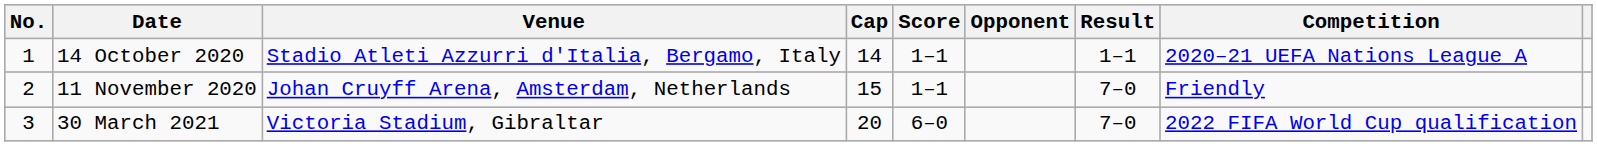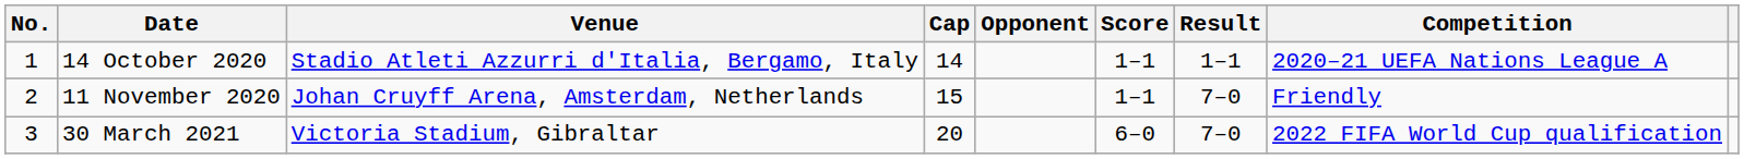columns swapped: Opponent <-> Score
